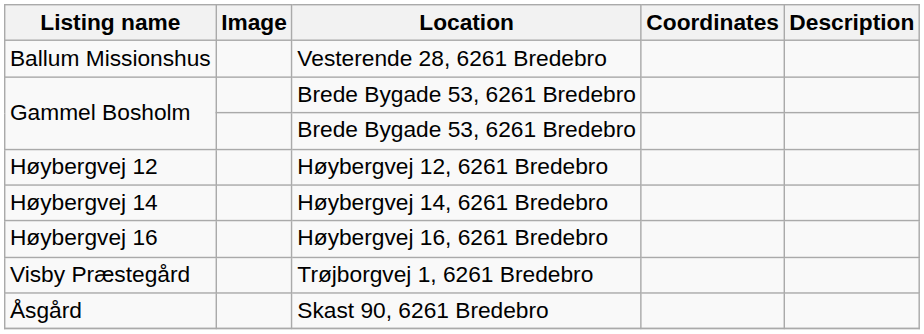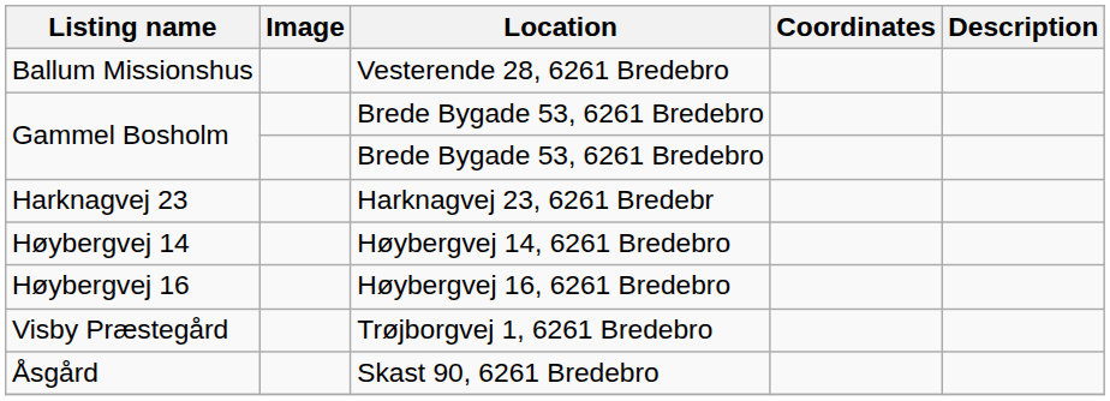+ row: Harknagvej 23 | Harknagvej 23, 6261 Bredebr
- row: Høybergvej 12 | Høybergvej 12, 6261 Bredebro
